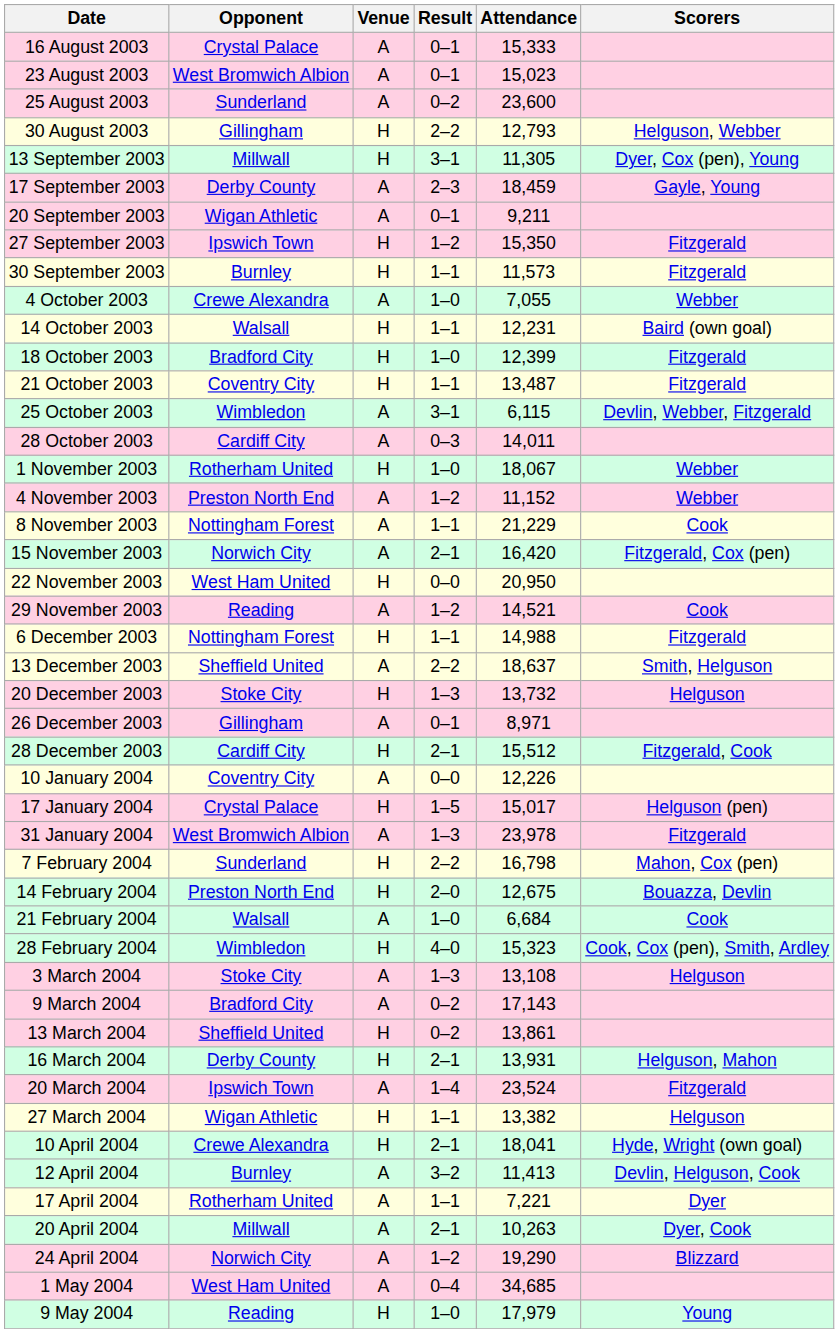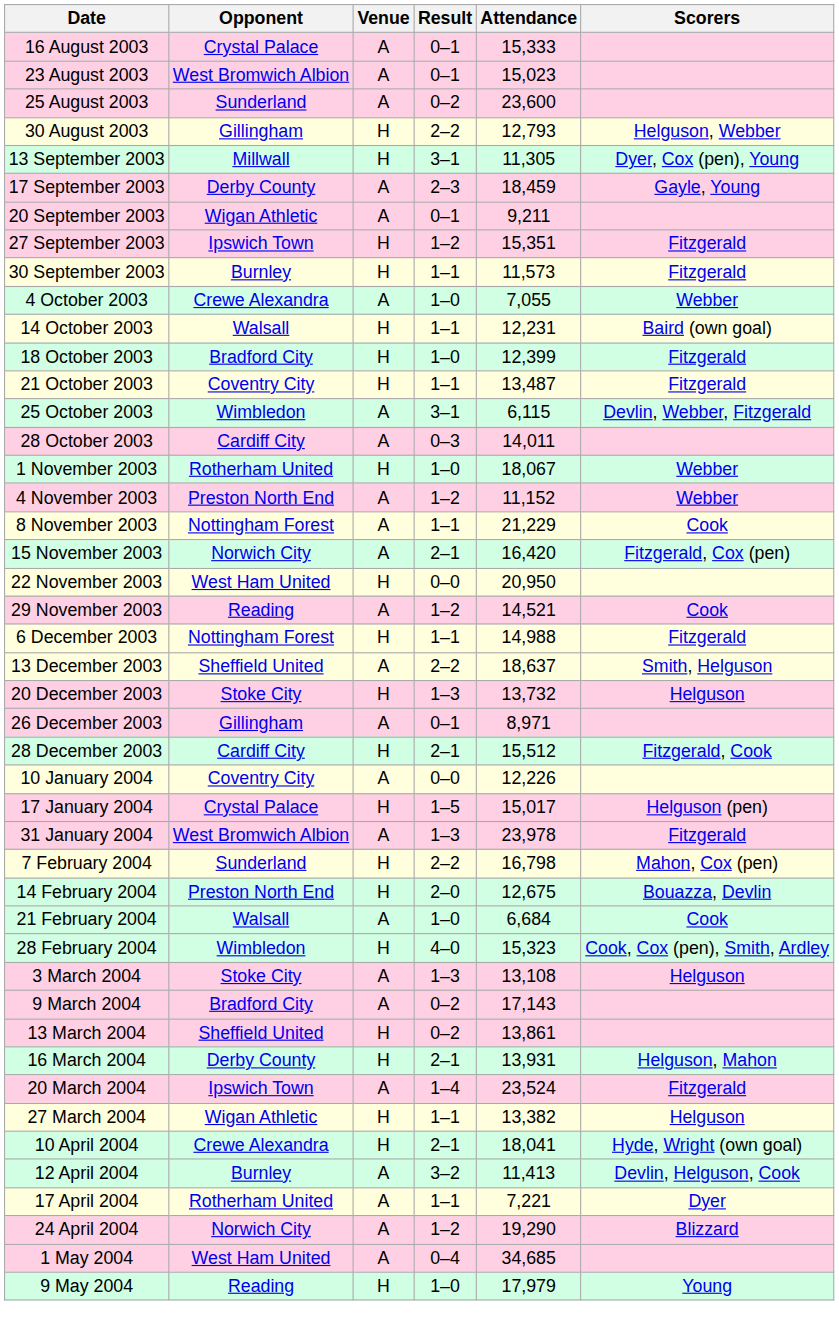27 September 2003 | Attendance: 15,350 -> 15,351
- row: 20 April 2004 | Millwall | A | 2–1 | 10,263 | Dyer, Cook
